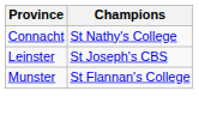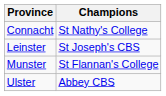+ row: Ulster | Abbey CBS
